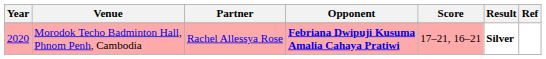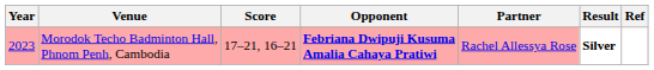columns swapped: Partner <-> Score
Morodok Techo Badminton Hall, Phnom Penh, Cambodia | Year: 2020 -> 2023
